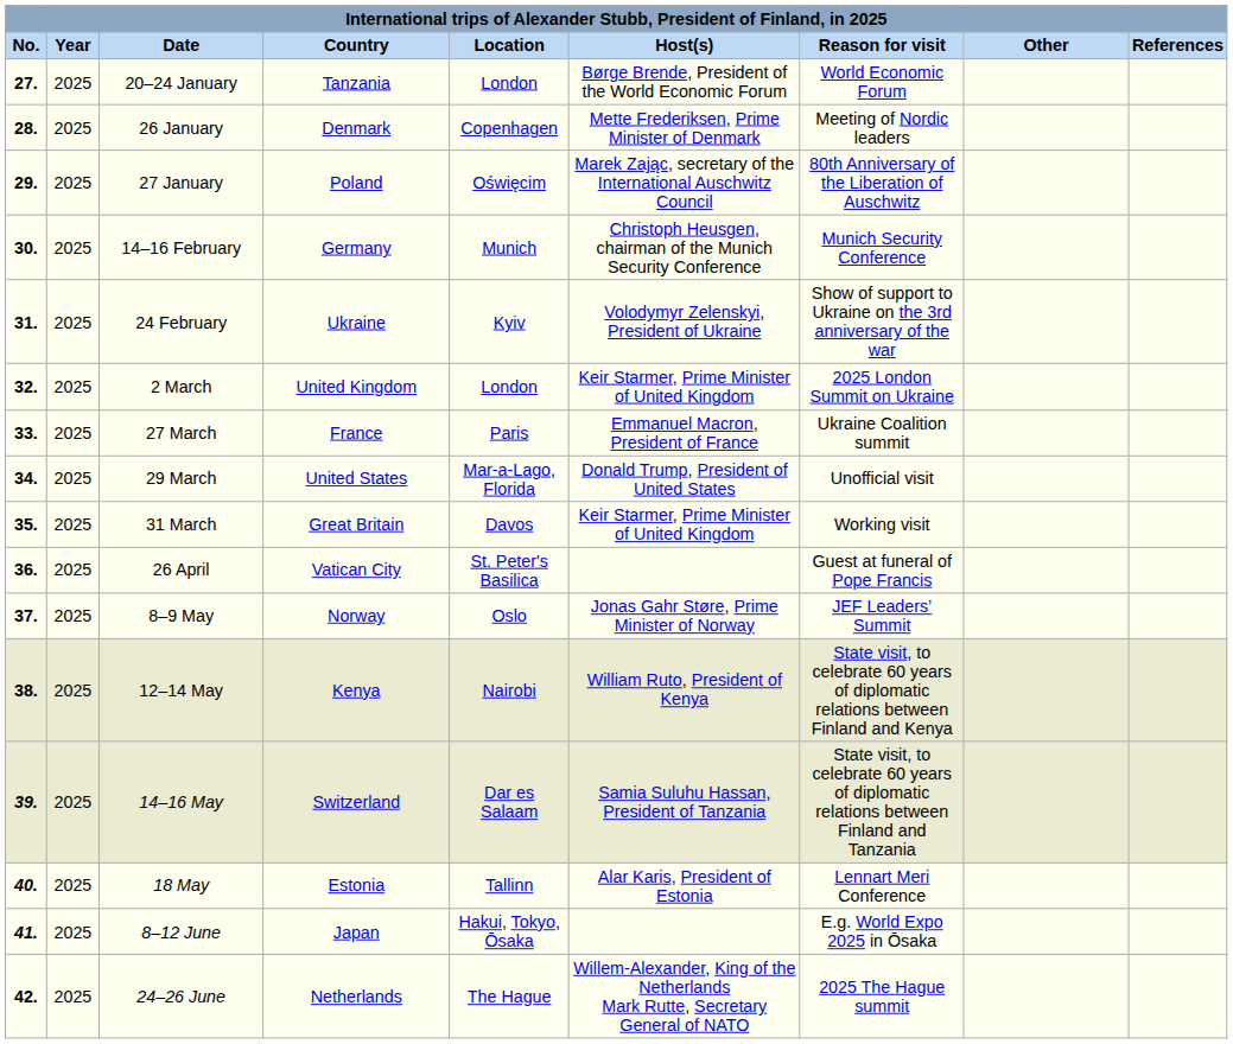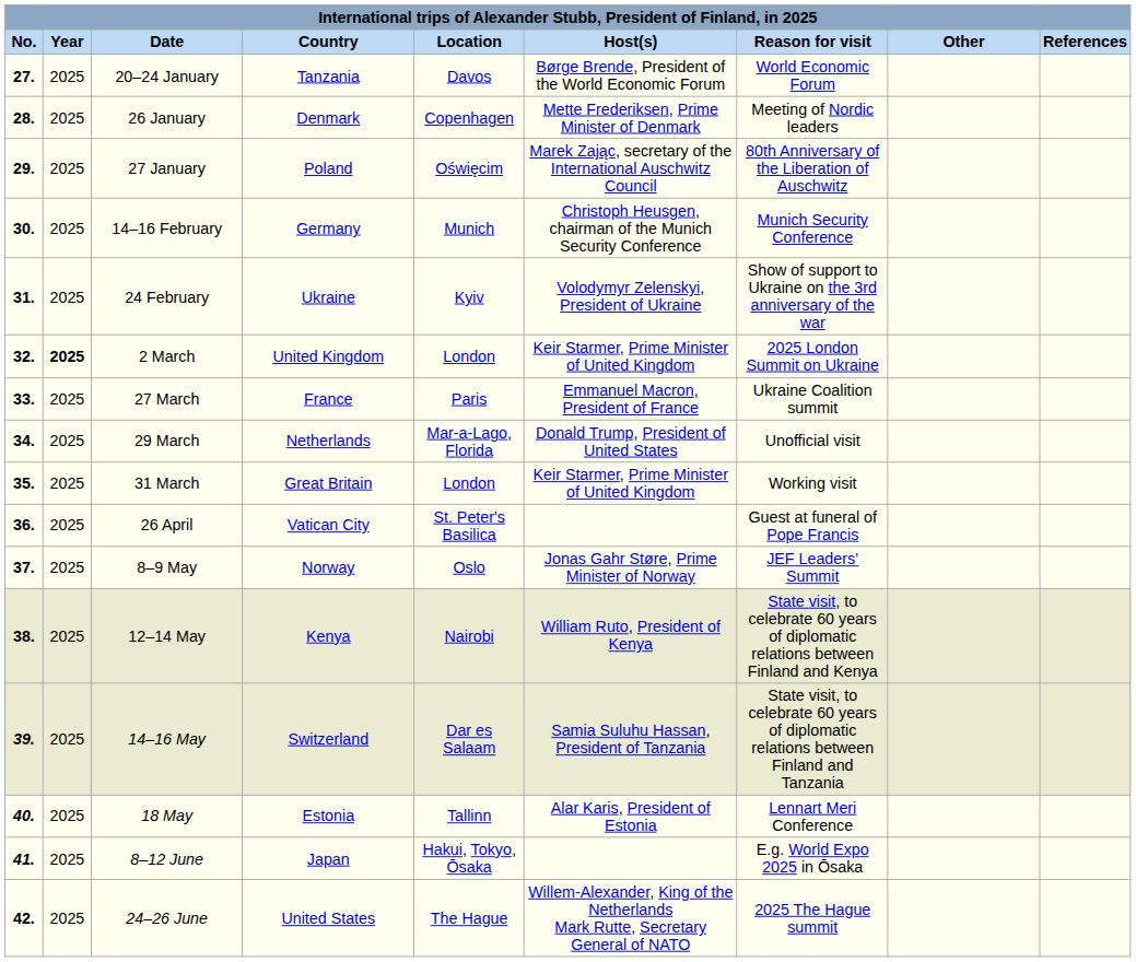20–24 January | Location: London -> Davos
2 March | Year: normal -> bold
29 March | Country: United States -> Netherlands
31 March | Location: Davos -> London
24–26 June | Country: Netherlands -> United States
